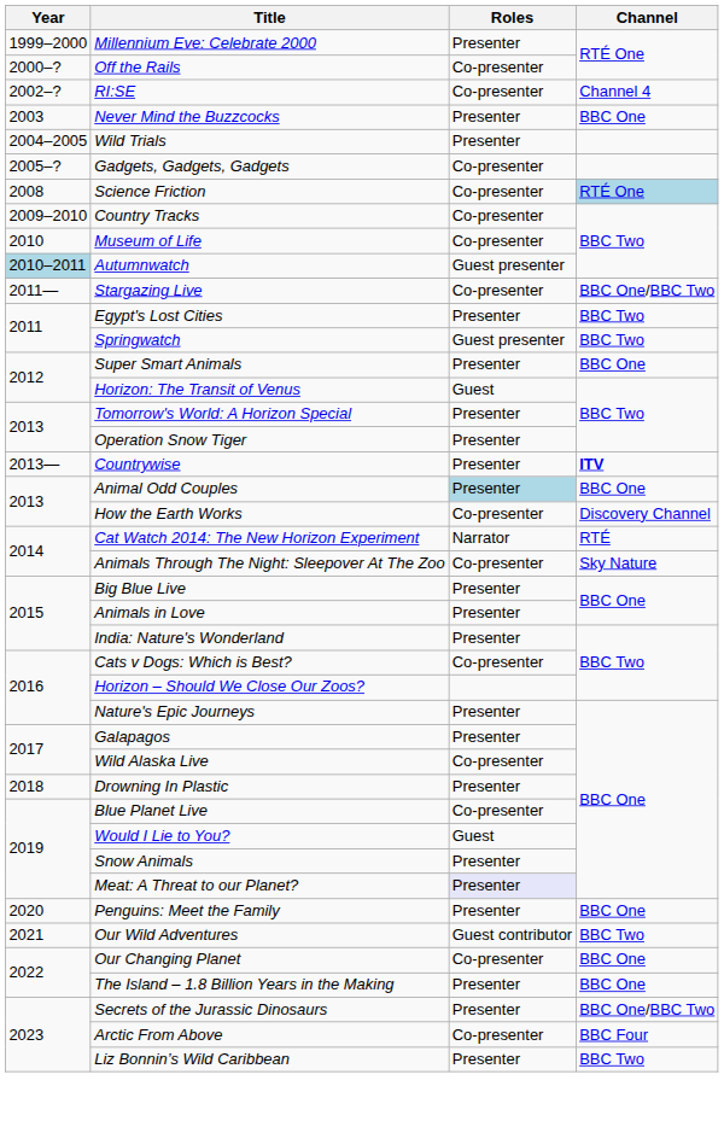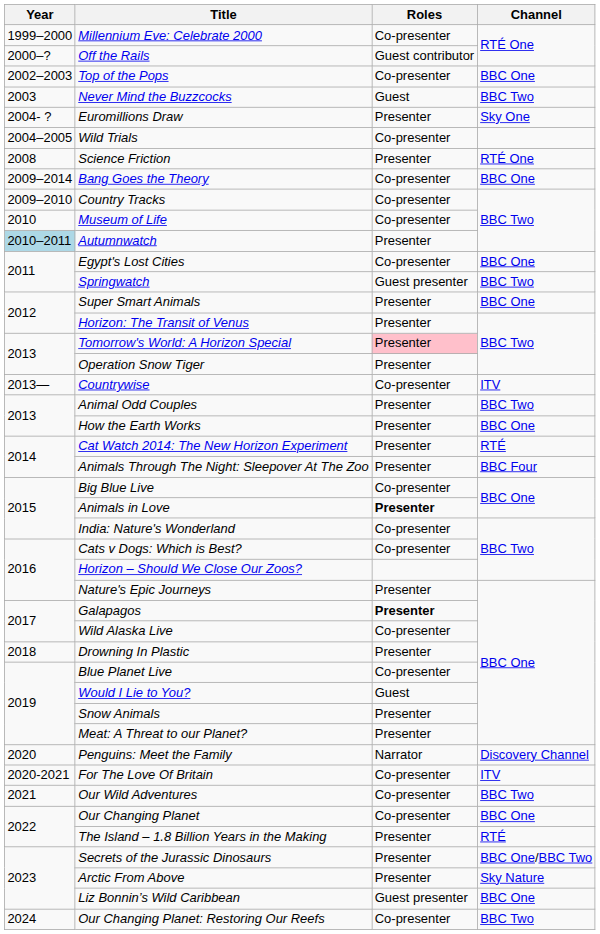Millennium Eve: Celebrate 2000 | Roles: Presenter -> Co-presenter
Off the Rails | Roles: Co-presenter -> Guest contributor
- row: 2002–? | RI:SE | Co-presenter | Channel 4
+ row: 2002–2003 | Top of the Pops | Co-presenter | BBC One
Never Mind the Buzzcocks | Roles: Presenter -> Guest
Never Mind the Buzzcocks | Channel: BBC One -> BBC Two
+ row: 2004- ? | Euromillions Draw | Presenter | Sky One
Wild Trials | Roles: Presenter -> Co-presenter
- row: 2005–? | Gadgets, Gadgets, Gadgets | Co-presenter
Science Friction | Roles: Co-presenter -> Presenter
Science Friction | Channel: lightblue background -> no background
+ row: 2009–2014 | Bang Goes the Theory | Co-presenter | BBC One
Autumnwatch | Roles: Guest presenter -> Presenter
- row: 2011— | Stargazing Live | Co-presenter | BBC One/BBC Two
Egypt's Lost Cities | Roles: Presenter -> Co-presenter
Egypt's Lost Cities | Channel: BBC Two -> BBC One
Horizon: The Transit of Venus | Roles: Guest -> Presenter
Tomorrow's World: A Horizon Special | Roles: no background -> pink background
Countrywise | Roles: Presenter -> Co-presenter
Countrywise | Channel: bold -> normal
Animal Odd Couples | Roles: lightblue background -> no background
Animal Odd Couples | Channel: BBC One -> BBC Two
How the Earth Works | Roles: Co-presenter -> Presenter
How the Earth Works | Channel: Discovery Channel -> BBC One
Cat Watch 2014: The New Horizon Experiment | Roles: Narrator -> Presenter
Animals Through The Night: Sleepover At The Zoo | Roles: Co-presenter -> Presenter
Animals Through The Night: Sleepover At The Zoo | Channel: Sky Nature -> BBC Four
Big Blue Live | Roles: Presenter -> Co-presenter
Animals in Love | Roles: normal -> bold
India: Nature's Wonderland | Roles: Presenter -> Co-presenter
Galapagos | Roles: normal -> bold
Meat: A Threat to our Planet? | Roles: lavender background -> no background
Penguins: Meet the Family | Roles: Presenter -> Narrator
Penguins: Meet the Family | Channel: BBC One -> Discovery Channel
+ row: 2020-2021 | For The Love Of Britain | Co-presenter | ITV
Our Wild Adventures | Roles: Guest contributor -> Co-presenter
The Island – 1.8 Billion Years in the Making | Channel: BBC One -> RTÉ
Arctic From Above | Roles: Co-presenter -> Presenter
Arctic From Above | Channel: BBC Four -> Sky Nature
Liz Bonnin’s Wild Caribbean | Roles: Presenter -> Guest presenter
Liz Bonnin’s Wild Caribbean | Channel: BBC Two -> BBC One
+ row: 2024 | Our Changing Planet: Restoring Our Reefs | Co-presenter | BBC Two
